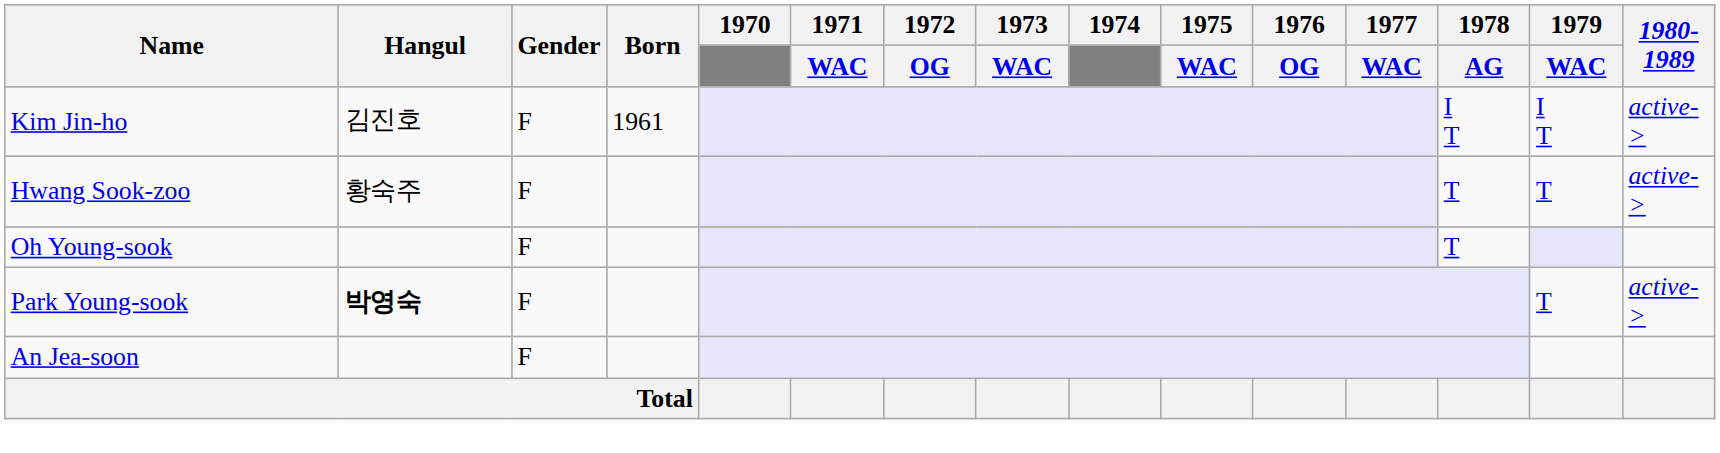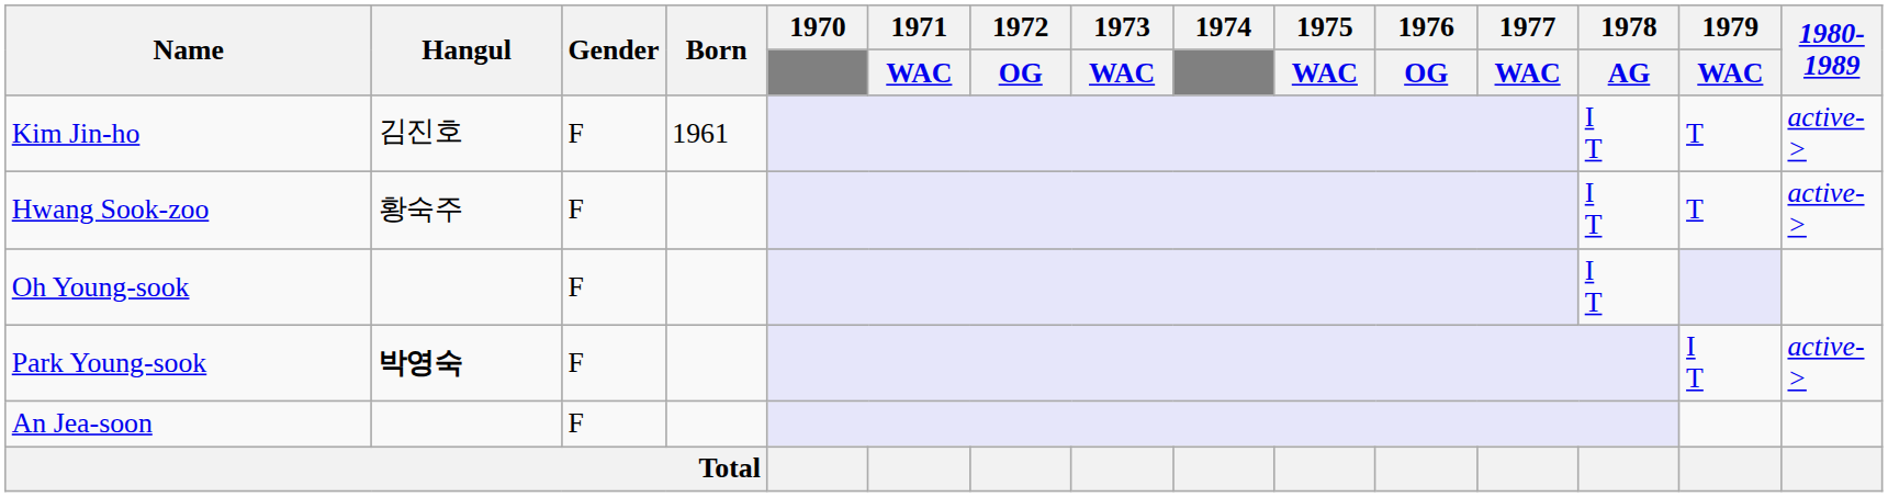Kim Jin-ho | 1979 / WAC: I T -> T
Hwang Sook-zoo | 1978 / AG: T -> I T
Oh Young-sook | 1978 / AG: T -> I T
Park Young-sook | 1979 / WAC: T -> I T
